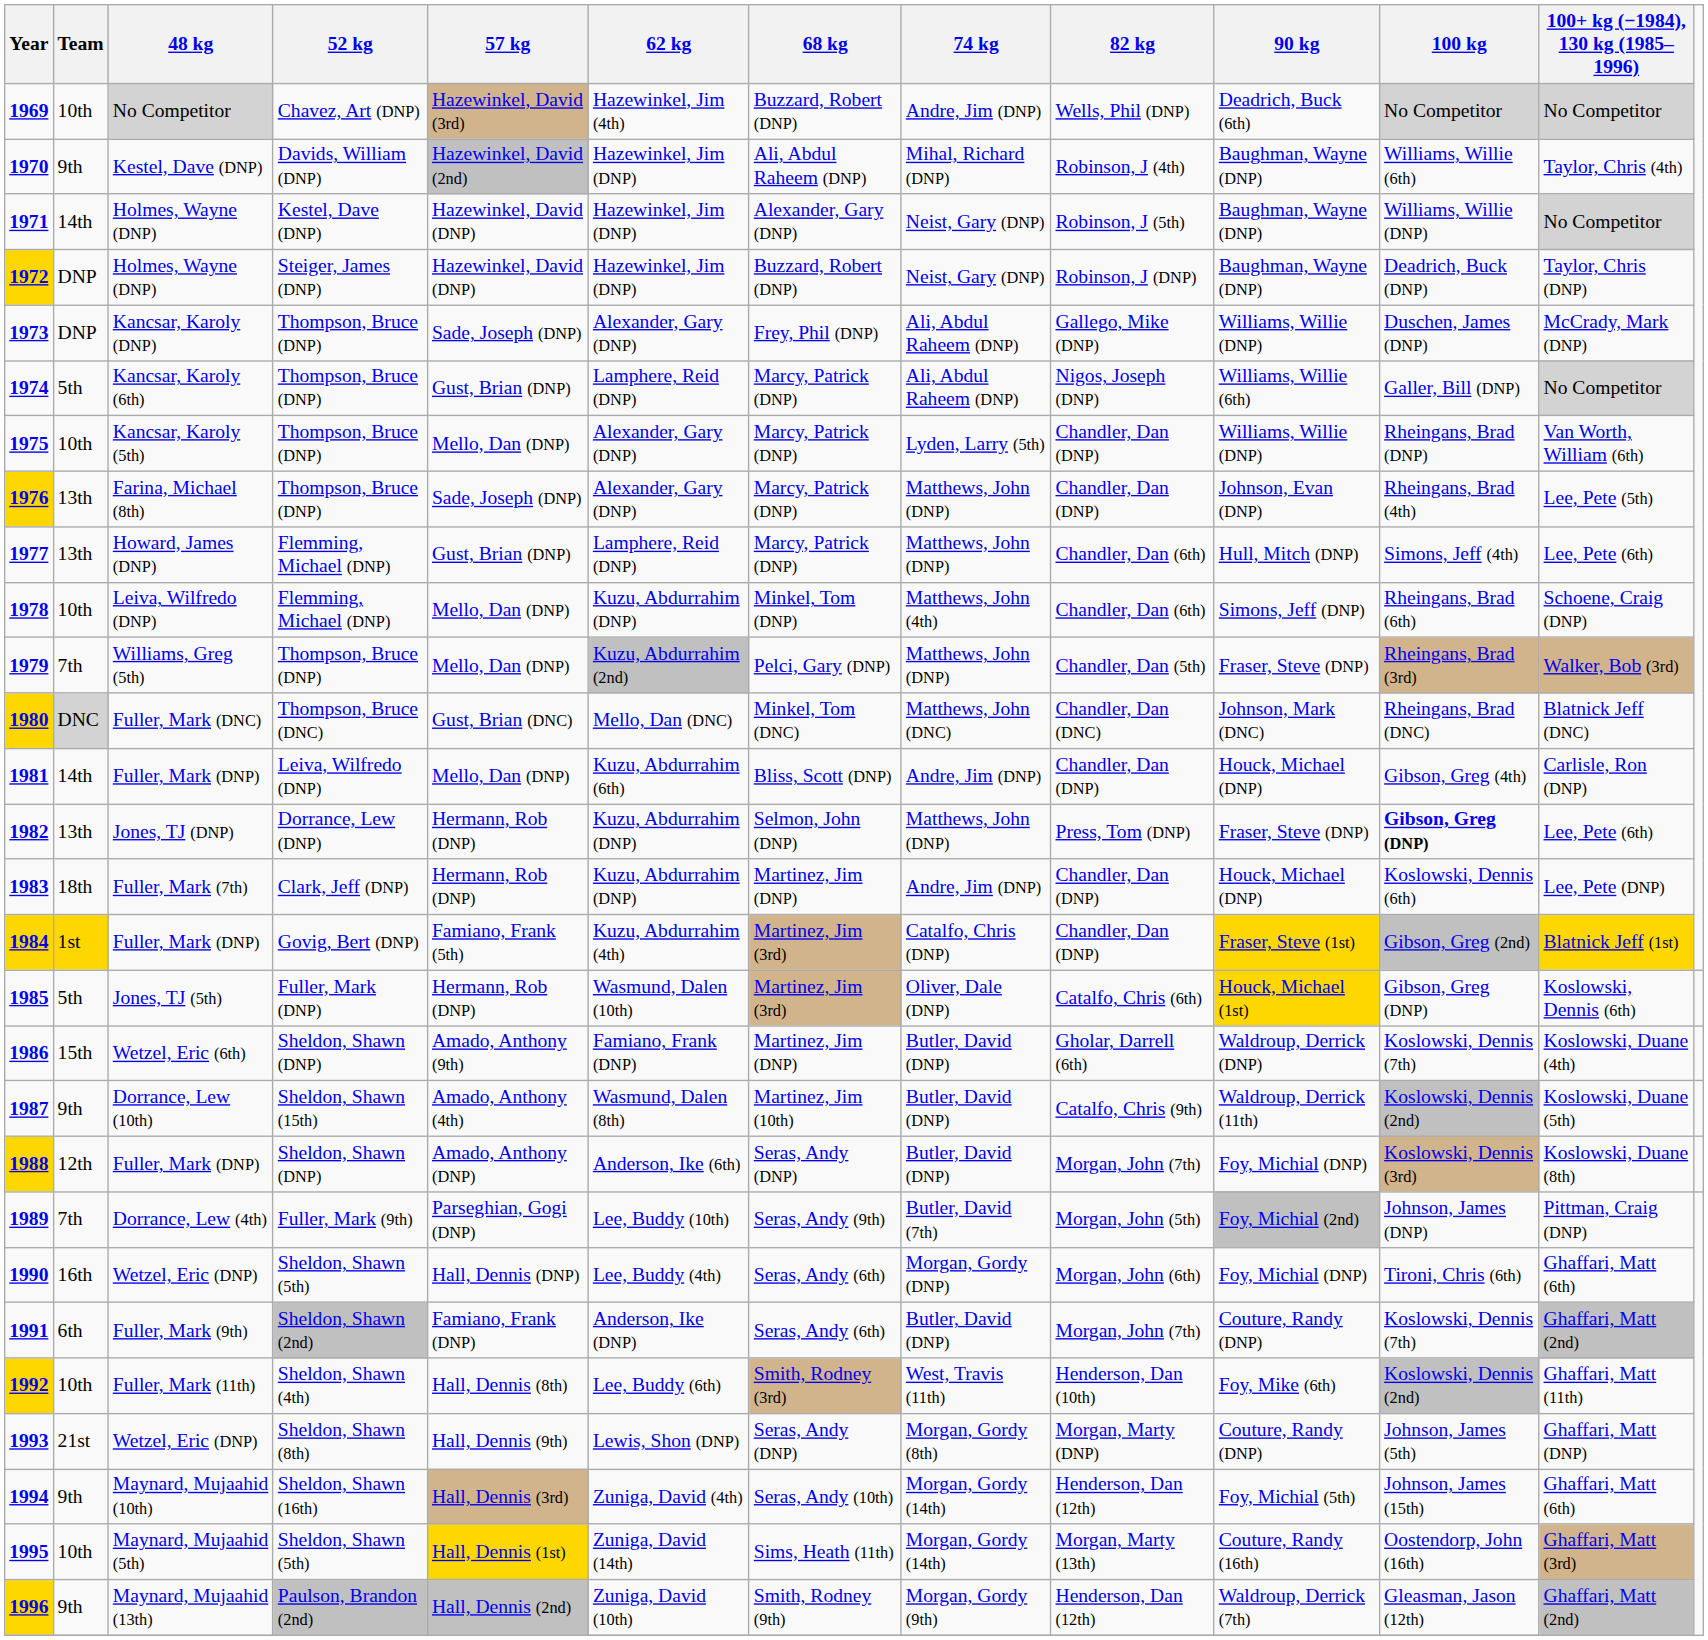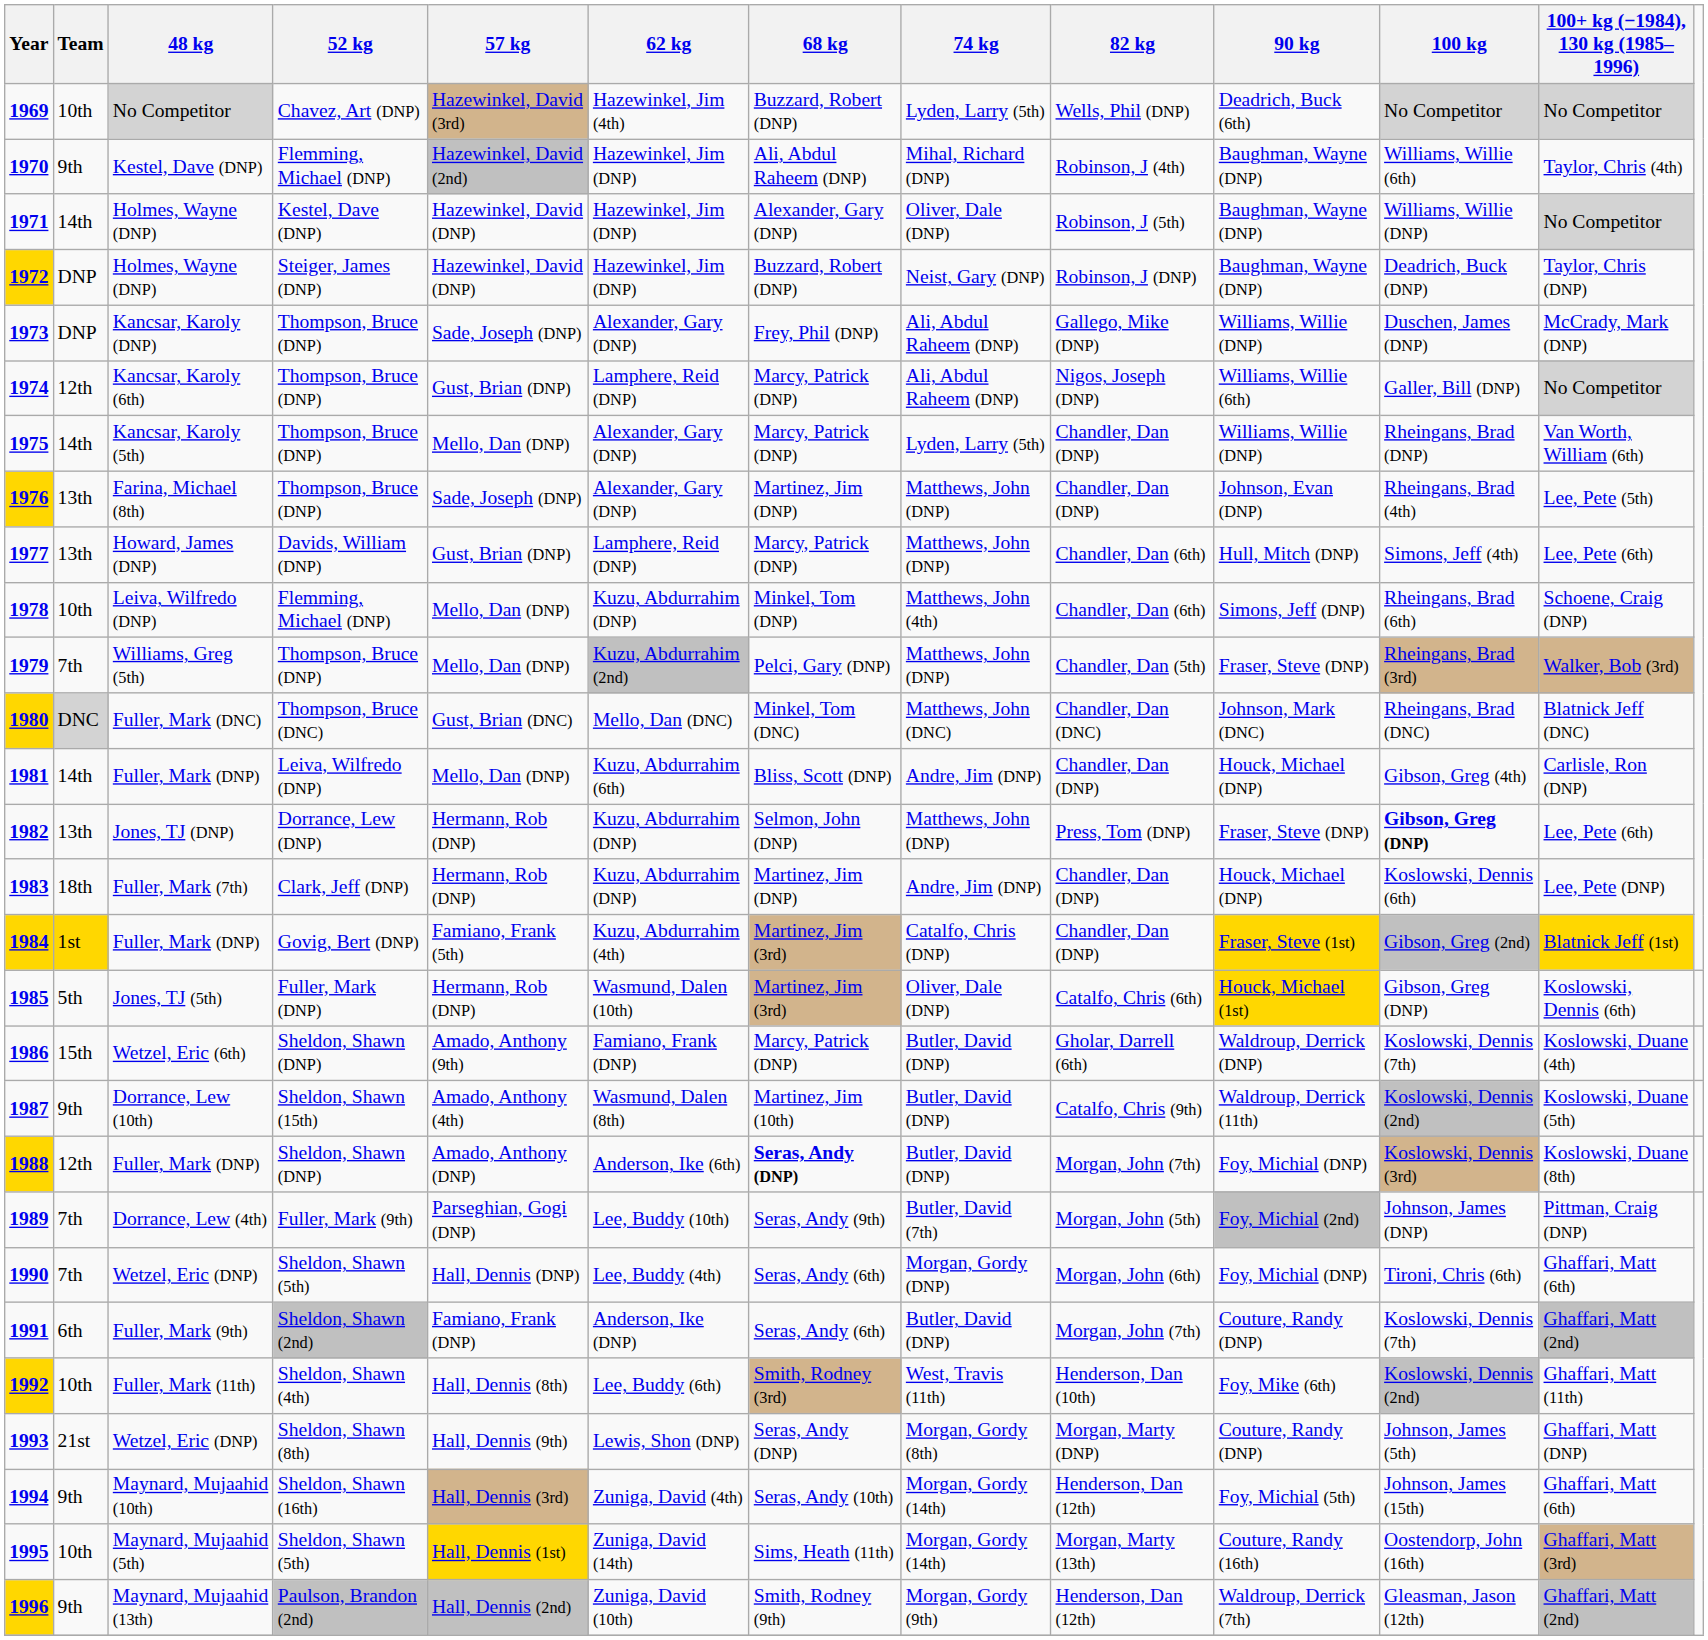1969 | 74 kg: Andre, Jim (DNP) -> Lyden, Larry (5th)
1970 | 52 kg: Davids, William (DNP) -> Flemming, Michael (DNP)
1971 | 74 kg: Neist, Gary (DNP) -> Oliver, Dale (DNP)
1974 | Team: 5th -> 12th
1975 | Team: 10th -> 14th
1976 | 68 kg: Marcy, Patrick (DNP) -> Martinez, Jim (DNP)
1977 | 52 kg: Flemming, Michael (DNP) -> Davids, William (DNP)
1986 | 68 kg: Martinez, Jim (DNP) -> Marcy, Patrick (DNP)
1988 | 68 kg: normal -> bold
1990 | Team: 16th -> 7th
